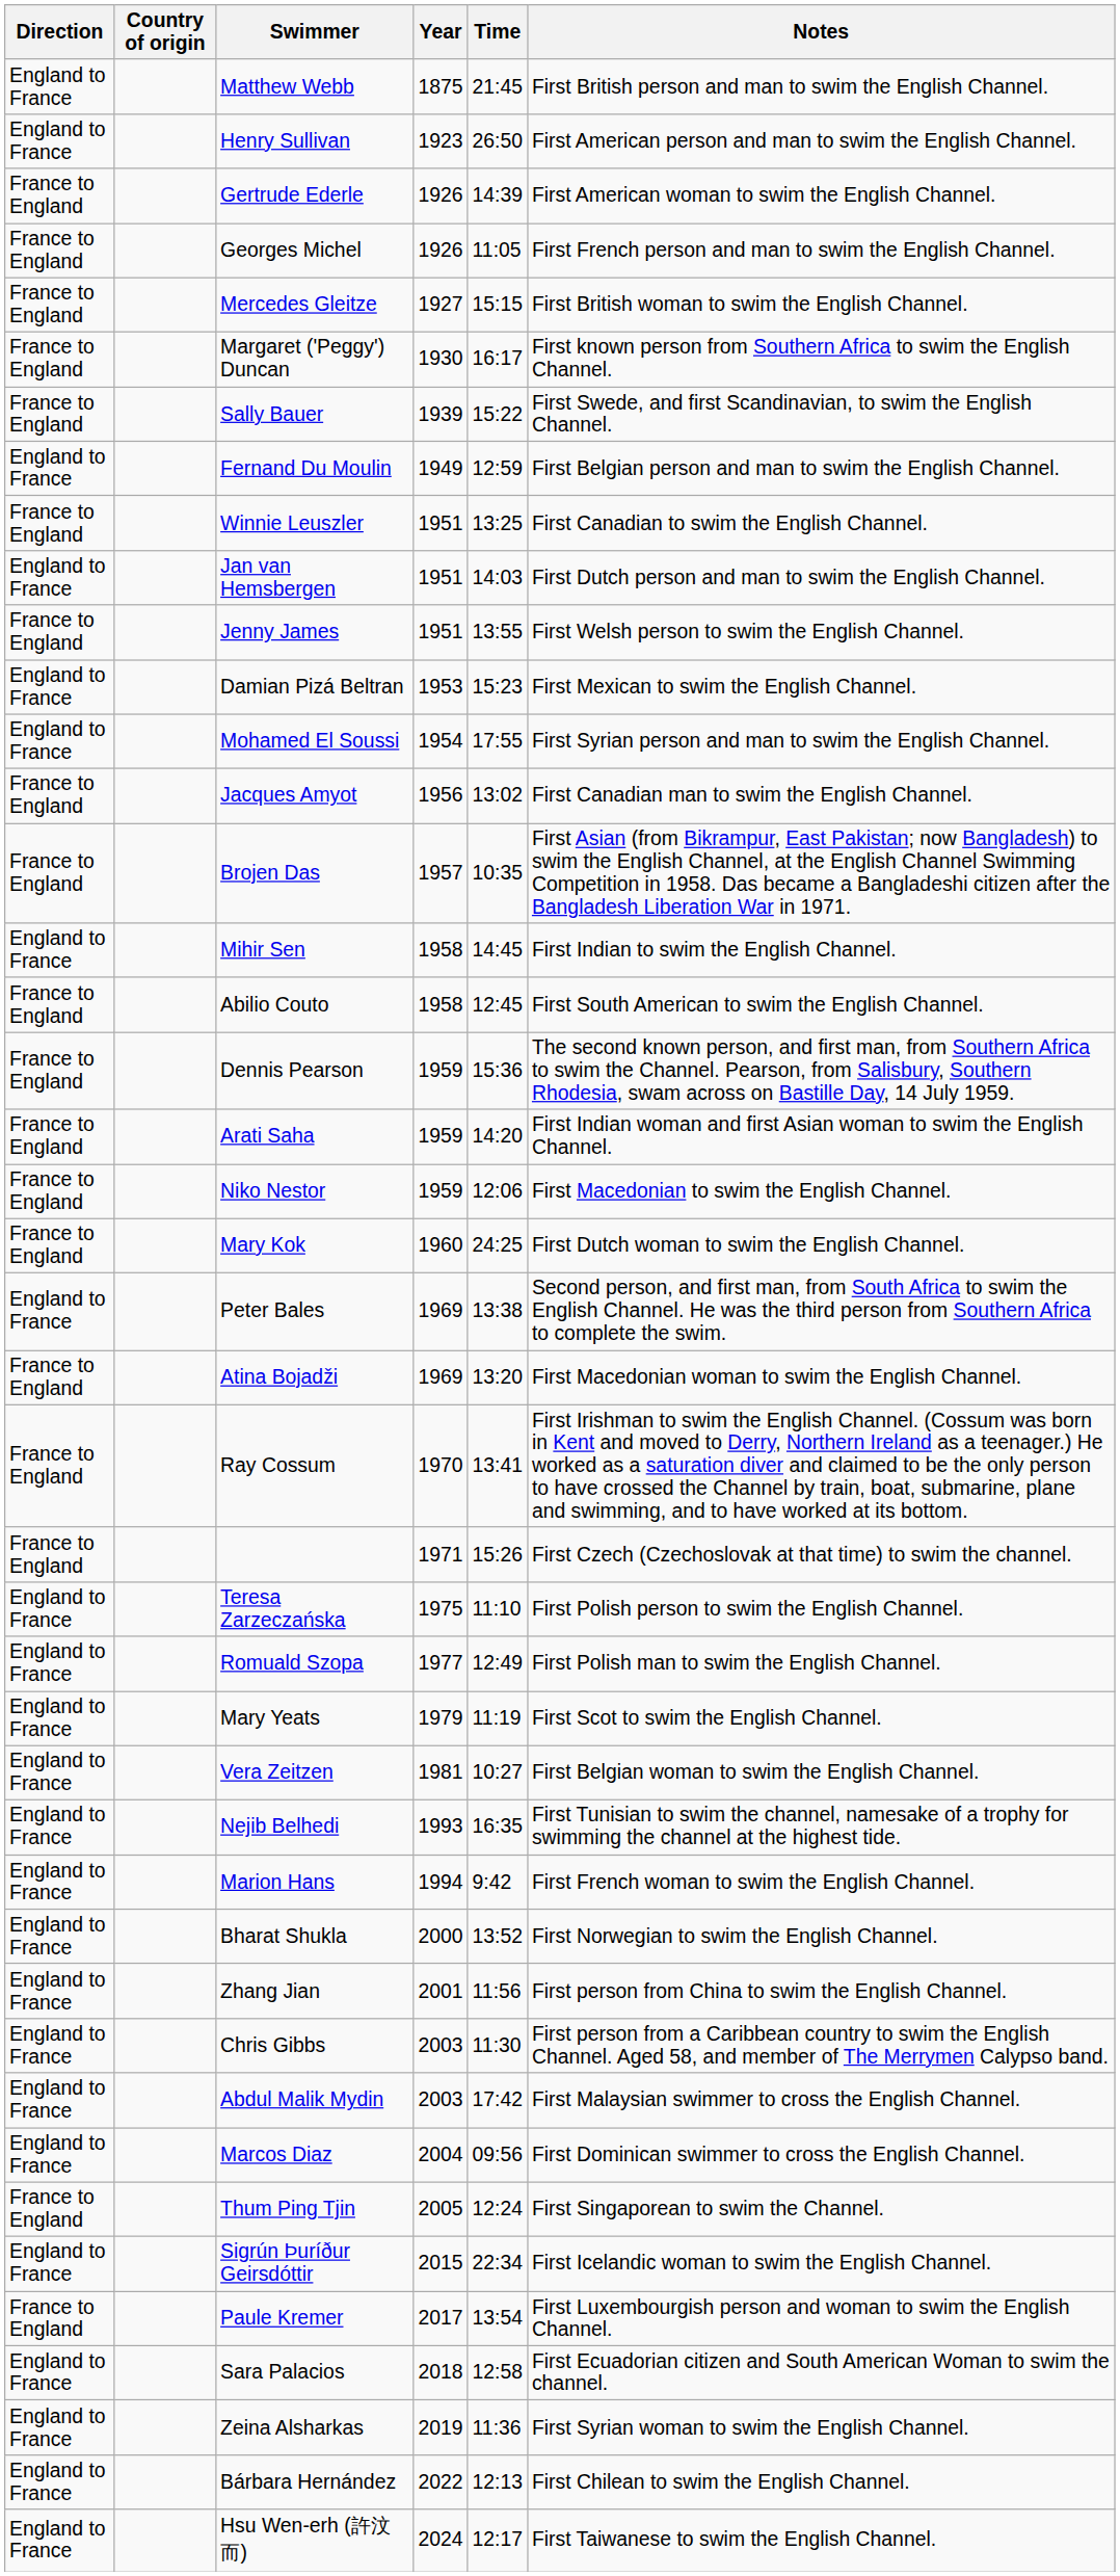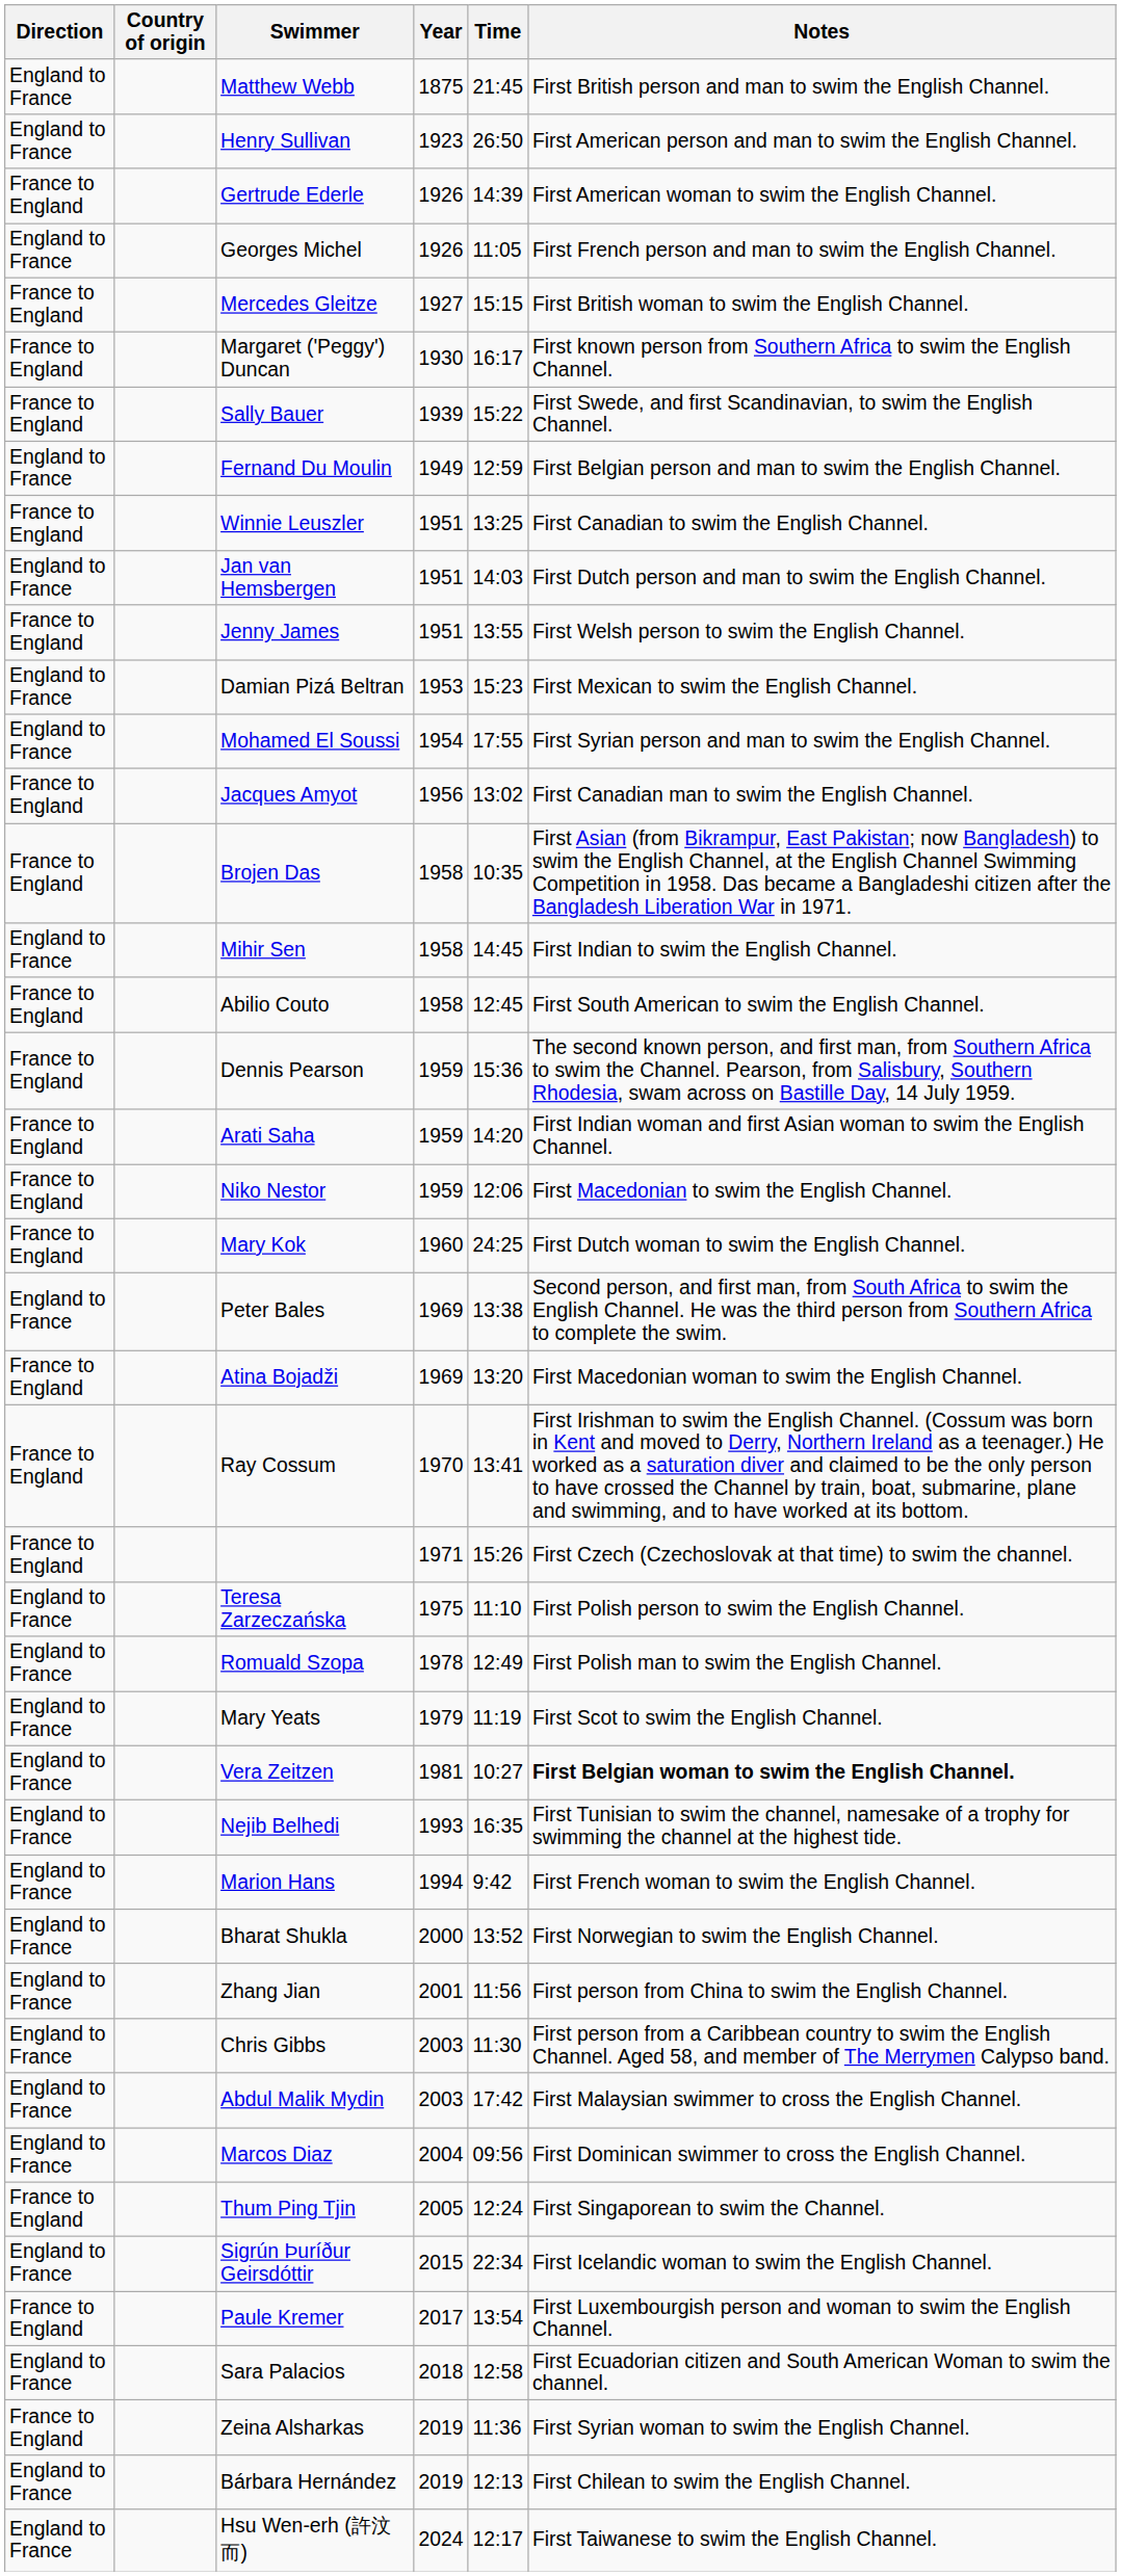Georges Michel | Direction: France to England -> England to France
Brojen Das | Year: 1957 -> 1958
Romuald Szopa | Year: 1977 -> 1978
Vera Zeitzen | Notes: normal -> bold
Zeina Alsharkas | Direction: England to France -> France to England
Bárbara Hernández | Year: 2022 -> 2019
